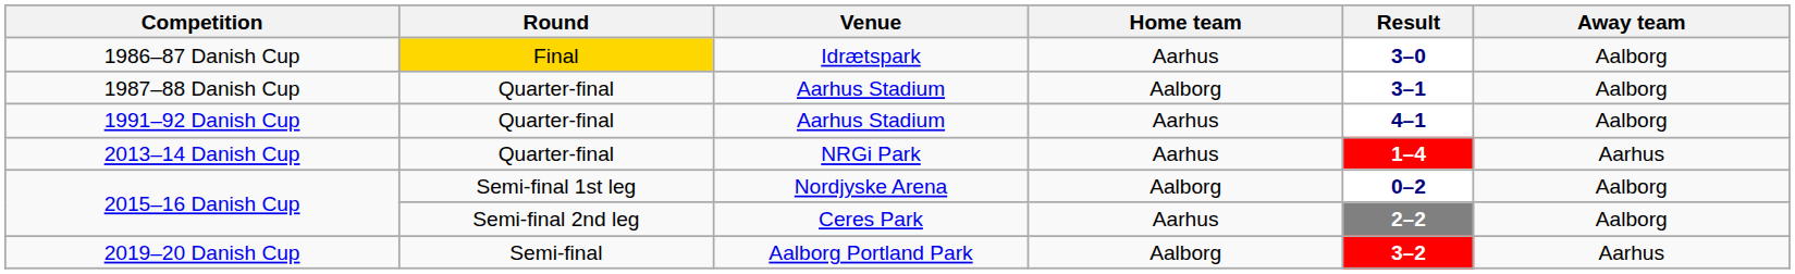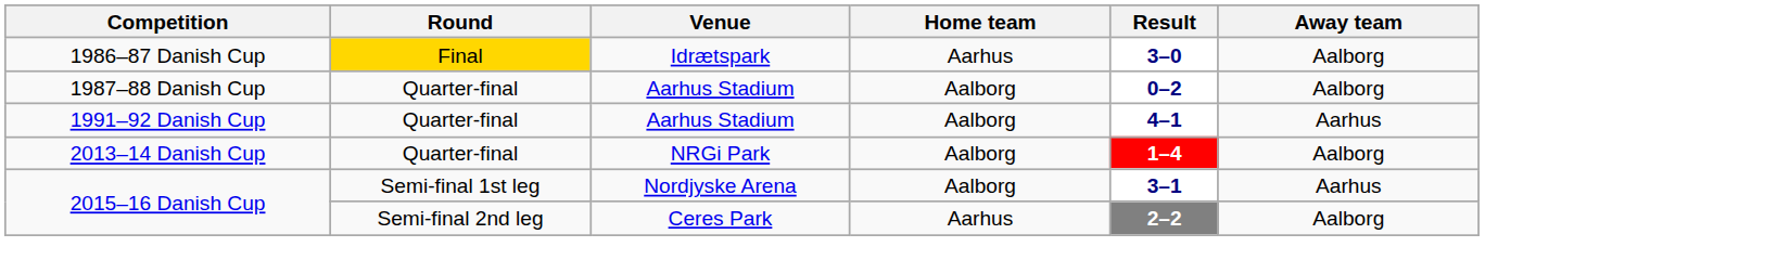1987–88 Danish Cup | Result: 3–1 -> 0–2
1991–92 Danish Cup | Home team: Aarhus -> Aalborg
1991–92 Danish Cup | Away team: Aalborg -> Aarhus
2013–14 Danish Cup | Home team: Aarhus -> Aalborg
2013–14 Danish Cup | Away team: Aarhus -> Aalborg
2015–16 Danish Cup / Nordjyske Arena | Result: 0–2 -> 3–1
2015–16 Danish Cup / Nordjyske Arena | Away team: Aalborg -> Aarhus
- row: 2019–20 Danish Cup | Semi-final | Aalborg Portland Park | Aalborg | 3–2 | Aarhus
